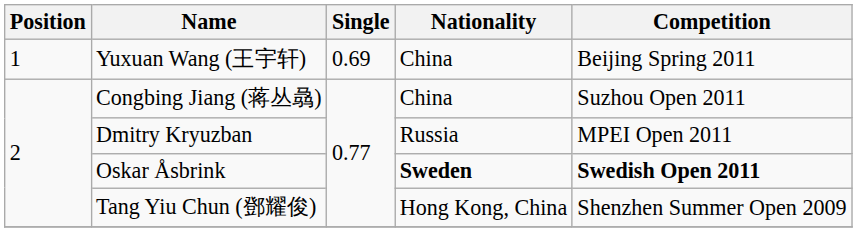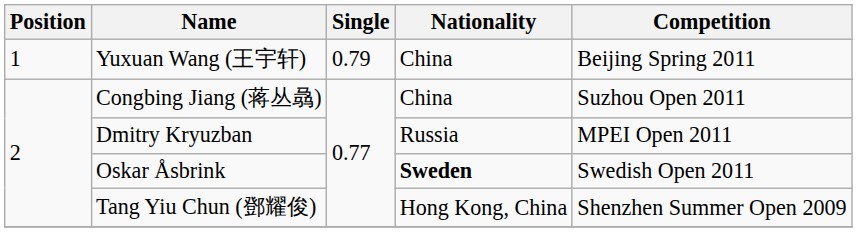Yuxuan Wang (王宇轩) | Single: 0.69 -> 0.79
Oskar Åsbrink | Competition: bold -> normal
